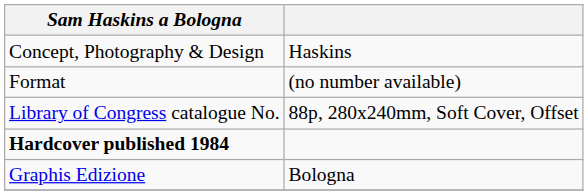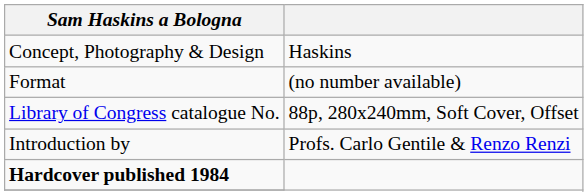+ row: Introduction by | Profs. Carlo Gentile & Renzo Renzi
- row: Graphis Edizione | Bologna
